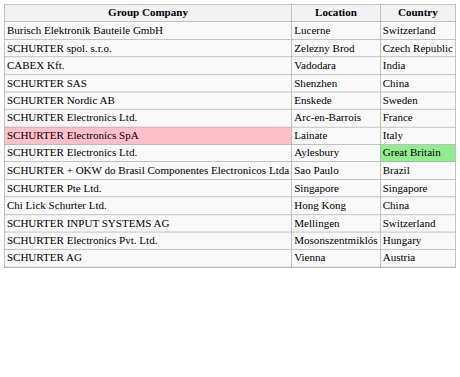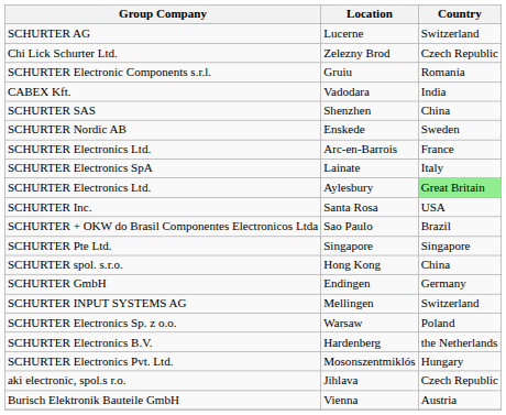Lucerne | Group Company: Burisch Elektronik Bauteile GmbH -> SCHURTER AG
Zelezny Brod | Group Company: SCHURTER spol. s.r.o. -> Chi Lick Schurter Ltd.
+ row: SCHURTER Electronic Components s.r.l. | Gruiu | Romania
Lainate | Group Company: pink background -> no background
+ row: SCHURTER Inc. | Santa Rosa | USA
Hong Kong | Group Company: Chi Lick Schurter Ltd. -> SCHURTER spol. s.r.o.
+ row: SCHURTER GmbH | Endingen | Germany
+ row: SCHURTER Electronics Sp. z o.o. | Warsaw | Poland
+ row: SCHURTER Electronics B.V. | Hardenberg | the Netherlands
+ row: aki electronic, spol.s r.o. | Jihlava | Czech Republic
Vienna | Group Company: SCHURTER AG -> Burisch Elektronik Bauteile GmbH
